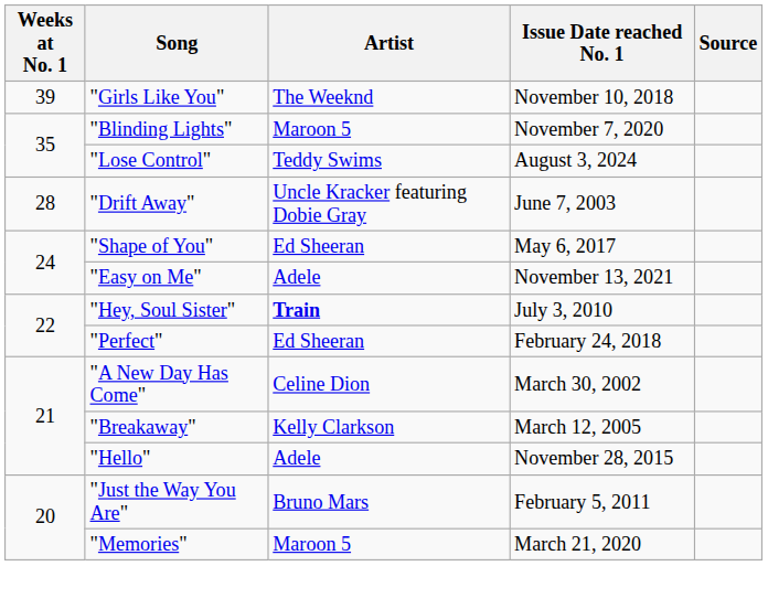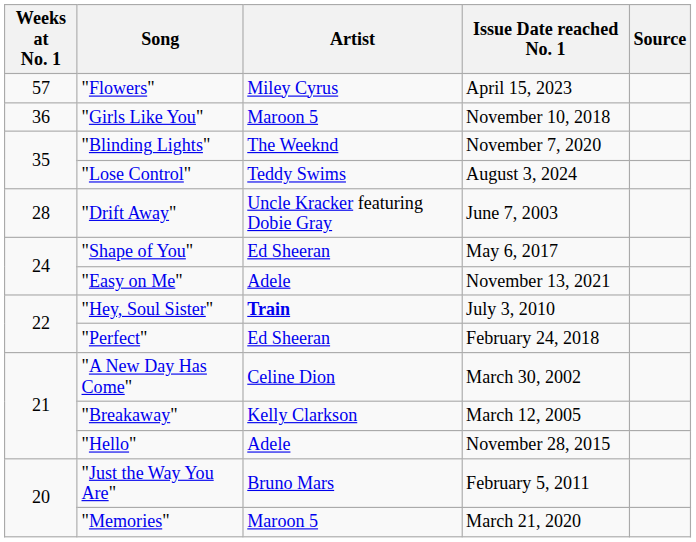+ row: 57 | "Flowers" | Miley Cyrus | April 15, 2023
"Girls Like You" | Weeks at No. 1: 39 -> 36
"Girls Like You" | Artist: The Weeknd -> Maroon 5
"Blinding Lights" | Artist: Maroon 5 -> The Weeknd
